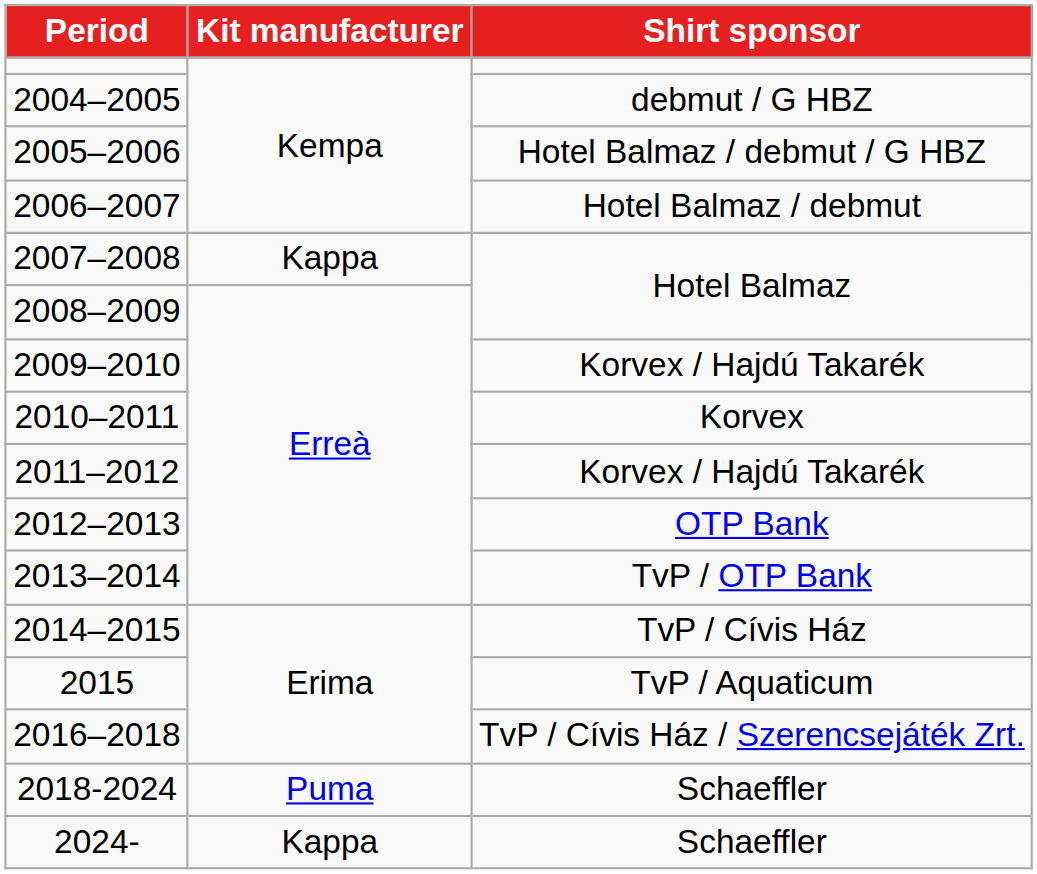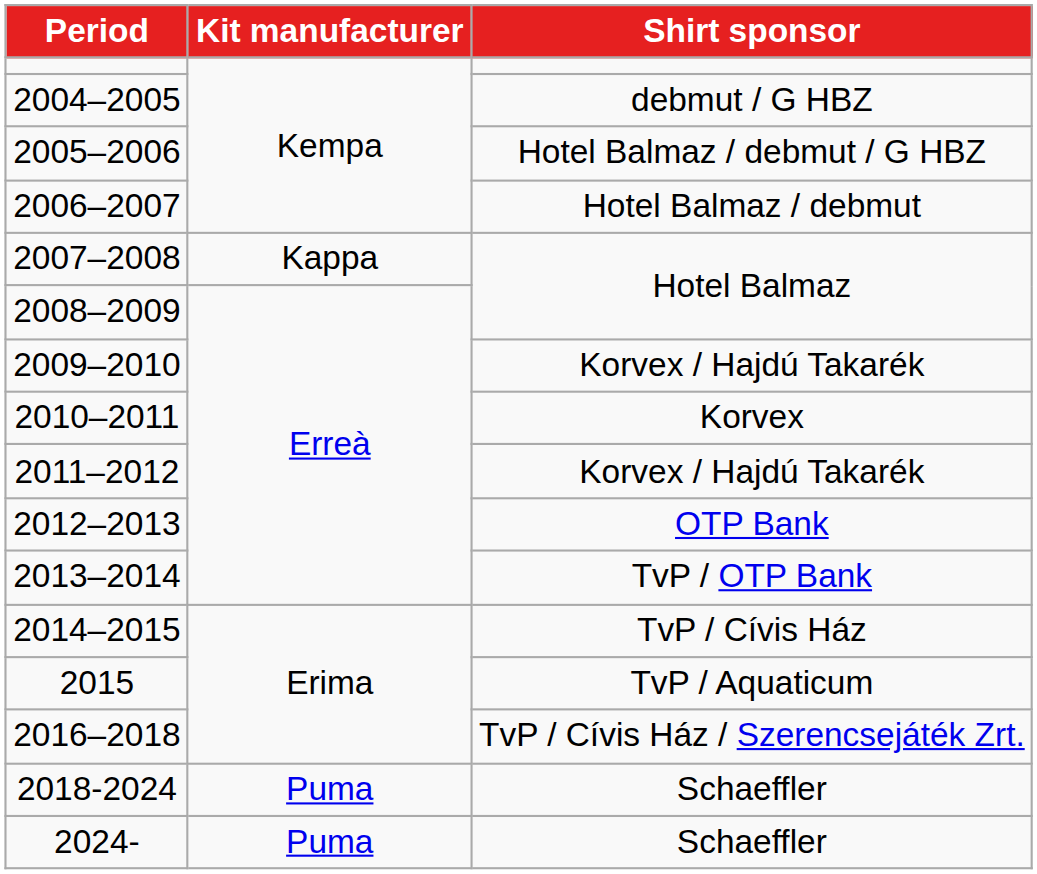2024- | Kit manufacturer: Kappa -> Puma
